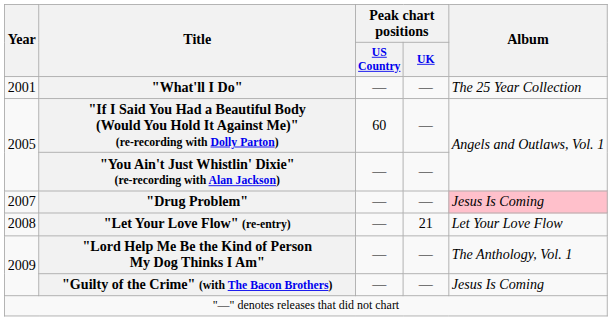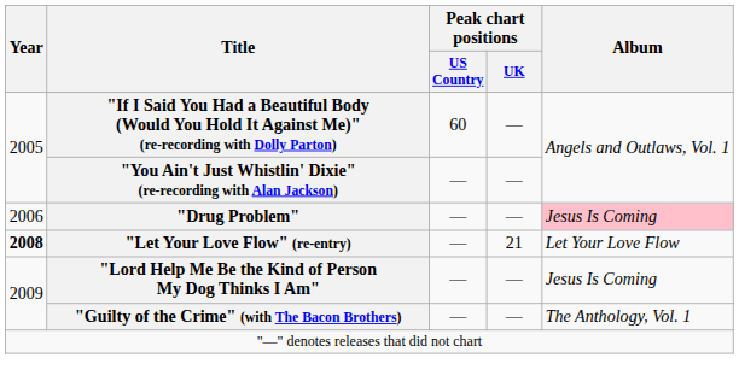- row: 2001 | "What'll I Do" | — | — | The 25 Year Collection
"Drug Problem" | Year: 2007 -> 2006
"Let Your Love Flow" (re-entry) | Year: normal -> bold
"Lord Help Me Be the Kind of Person My Dog Thinks I Am" | Album: The Anthology, Vol. 1 -> Jesus Is Coming
"Guilty of the Crime" (with The Bacon Brothers) | Album: Jesus Is Coming -> The Anthology, Vol. 1
